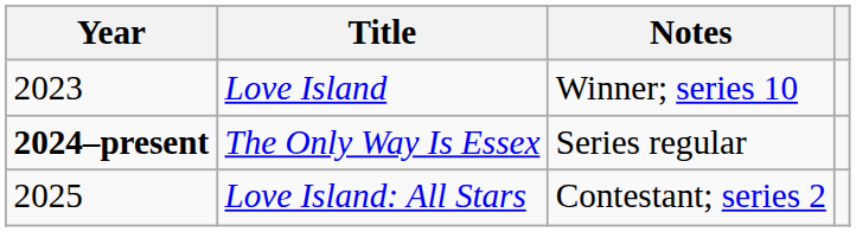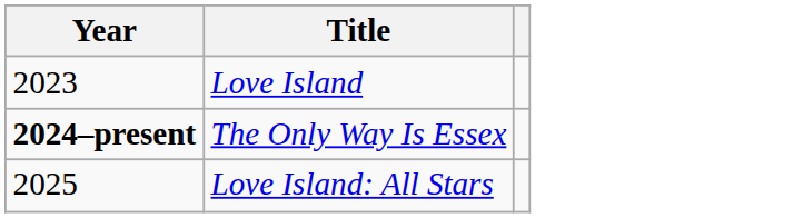- column: Notes | Winner; series 10 | Series regular | Contestant; series 2
